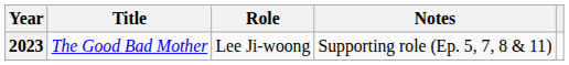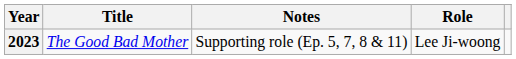columns swapped: Role <-> Notes
